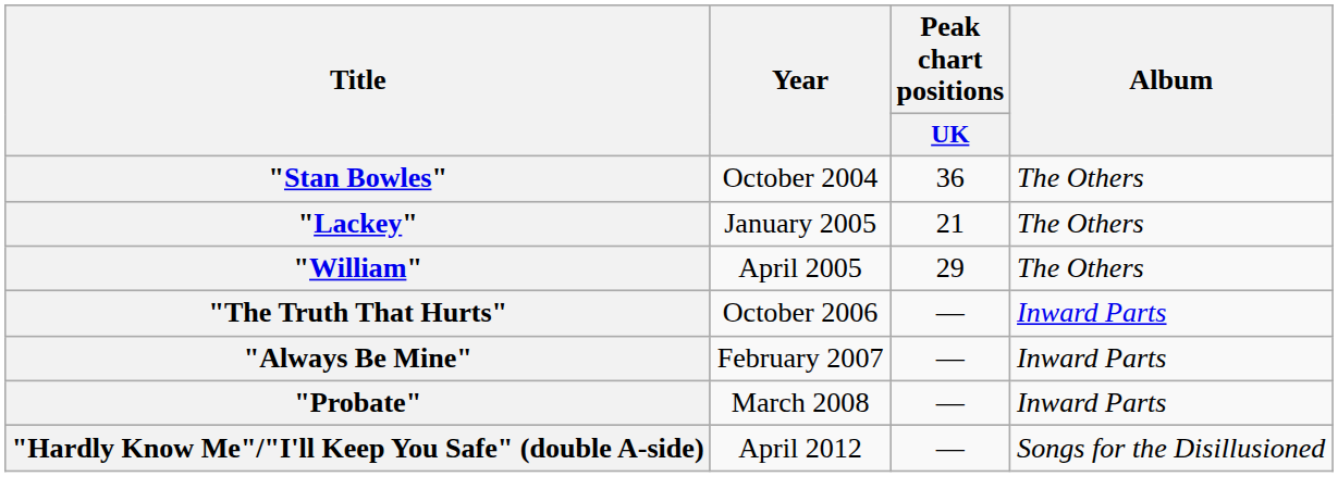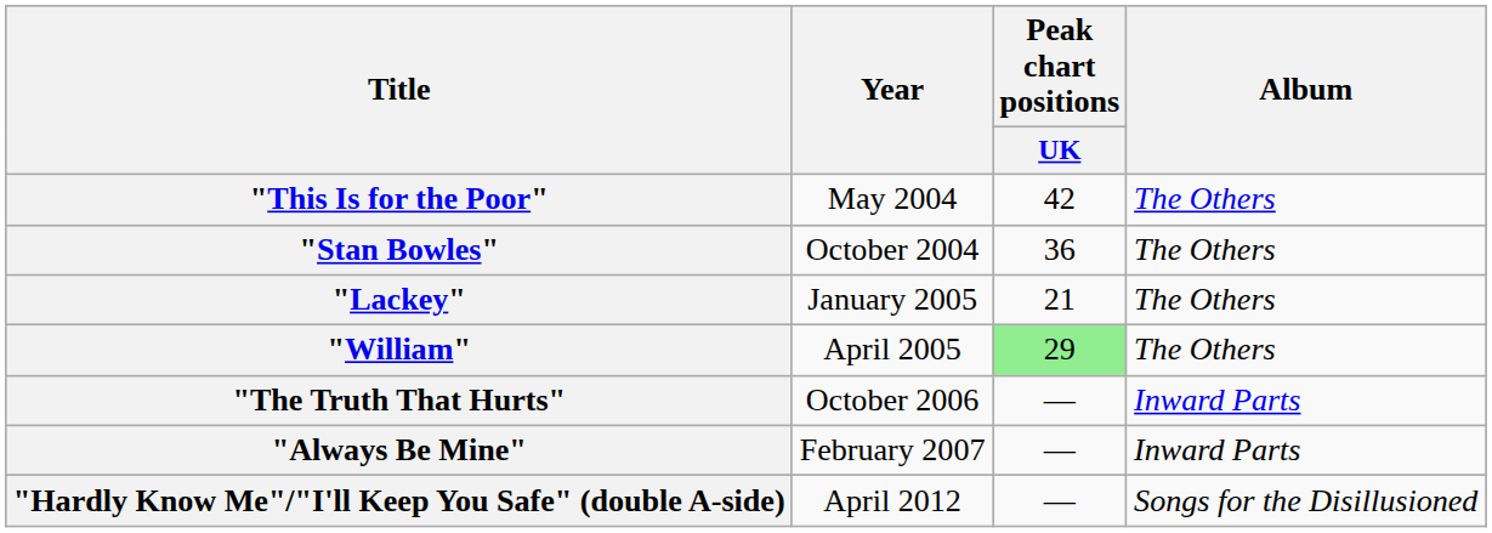+ row: "This Is for the Poor" | May 2004 | 42 | The Others
"William" | Peak chart positions / UK: no background -> lightgreen background
- row: "Probate" | March 2008 | — | Inward Parts
